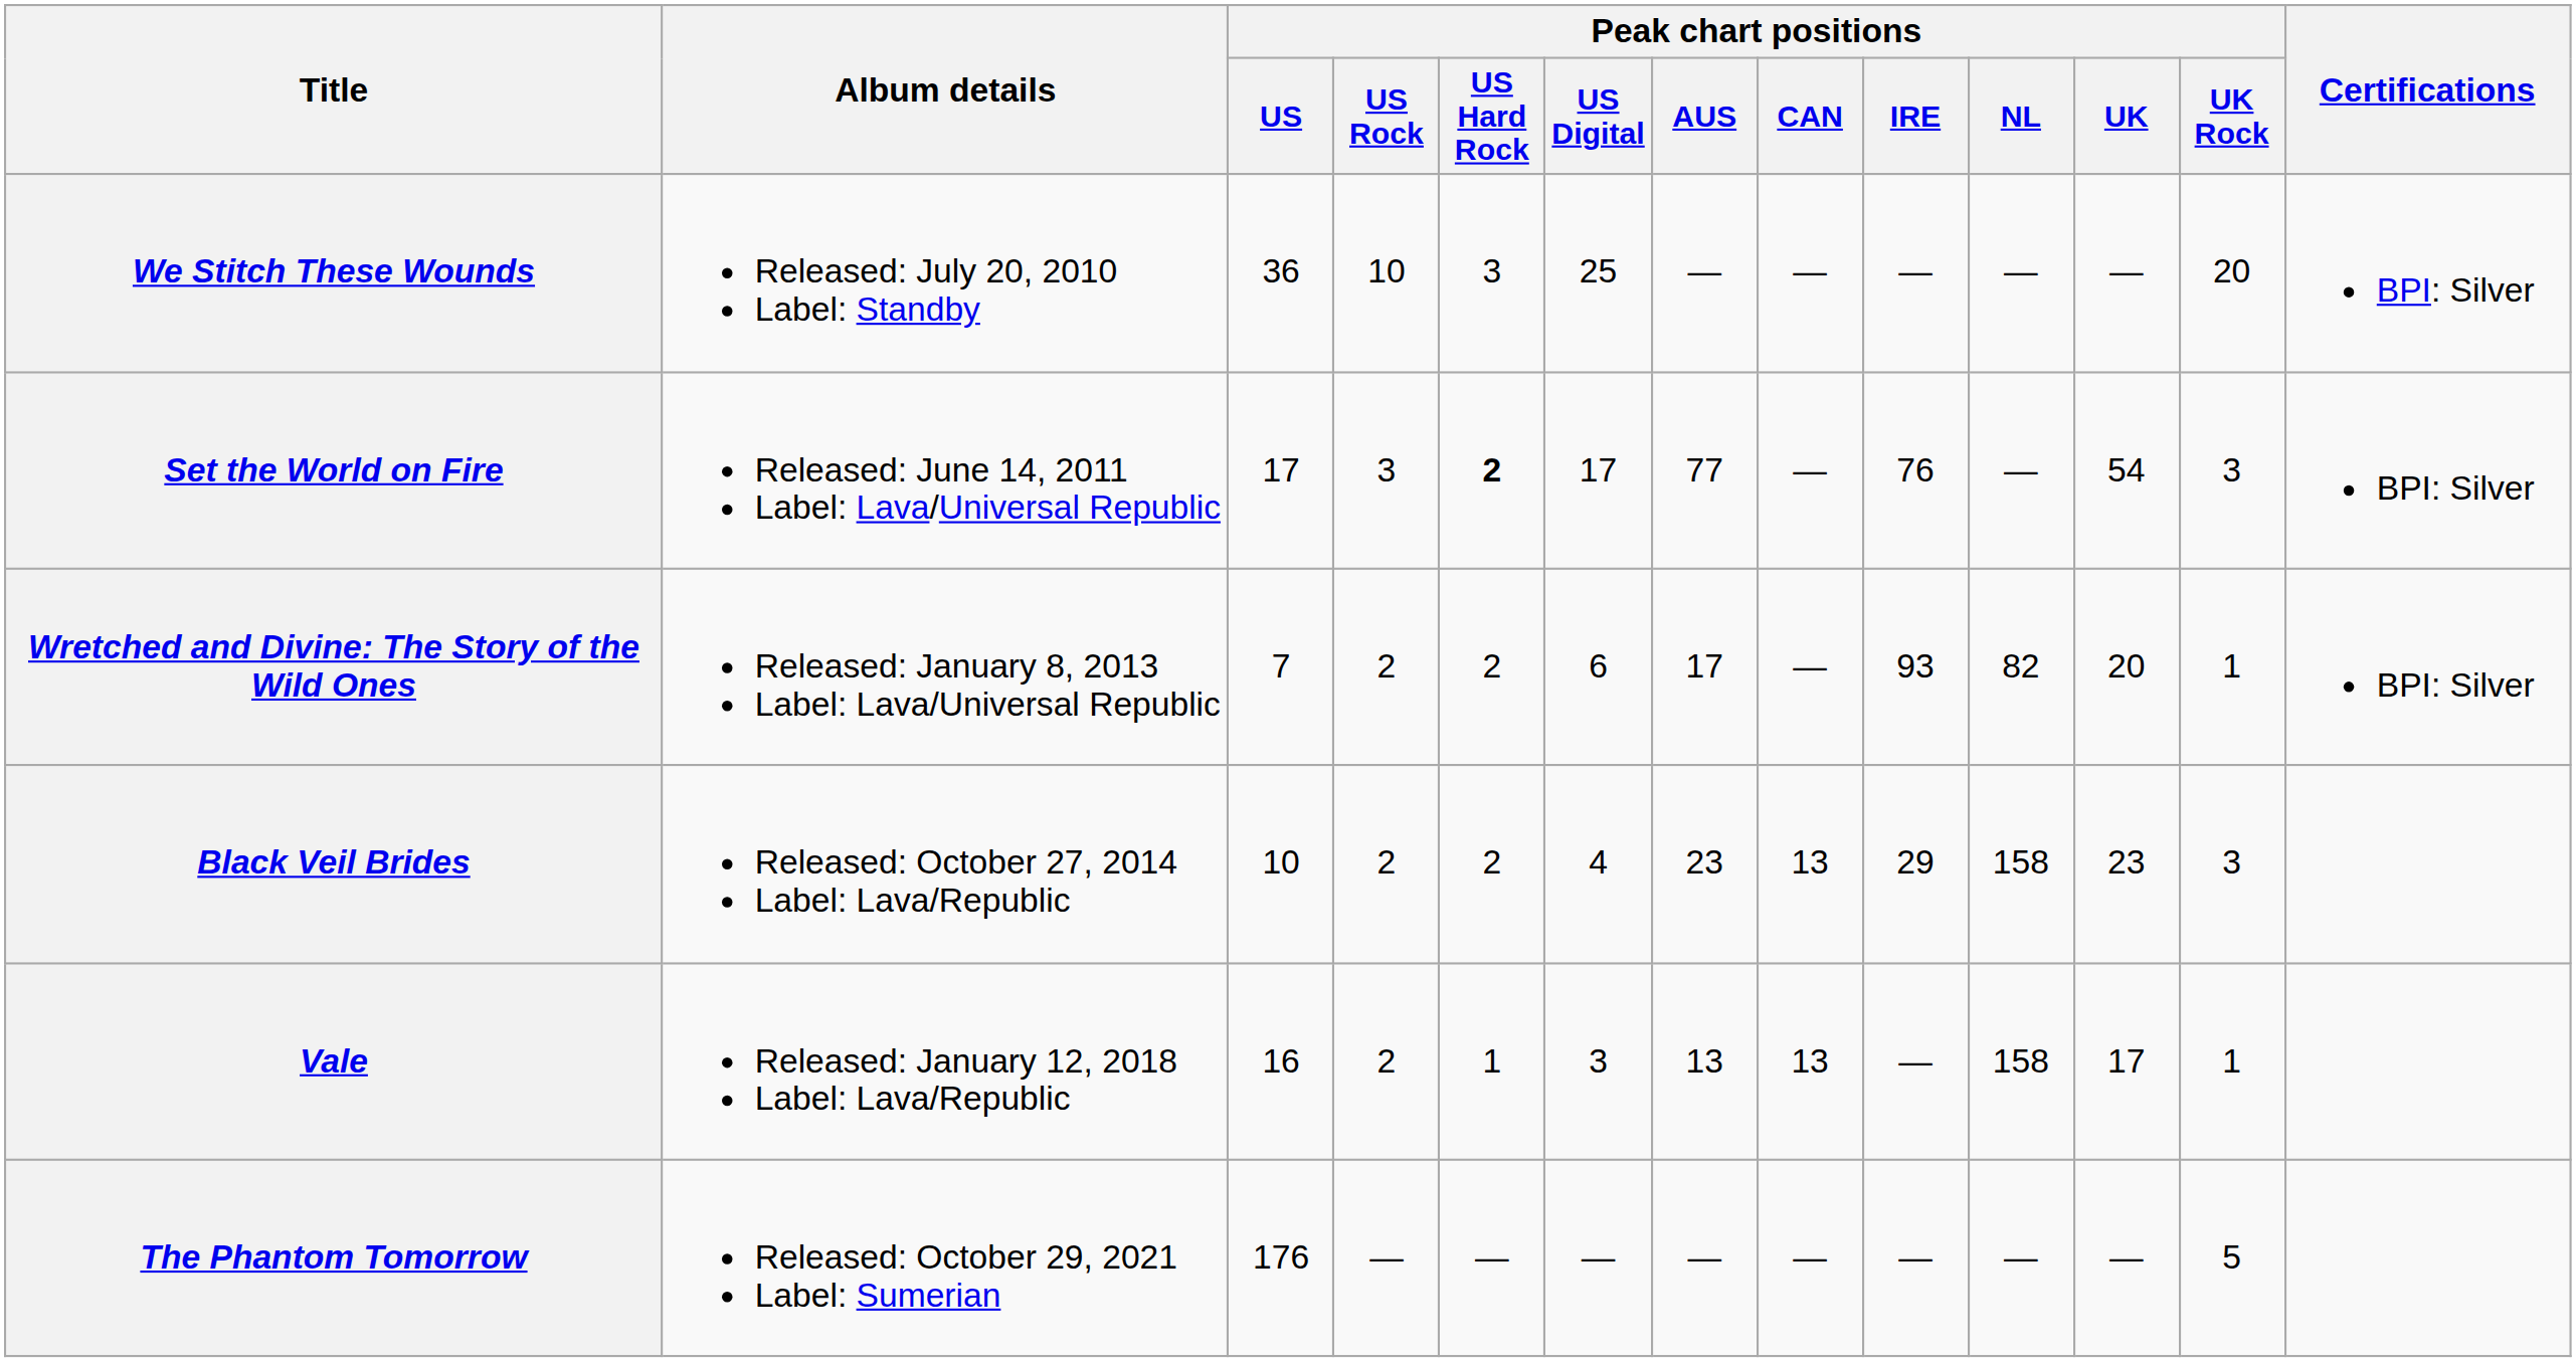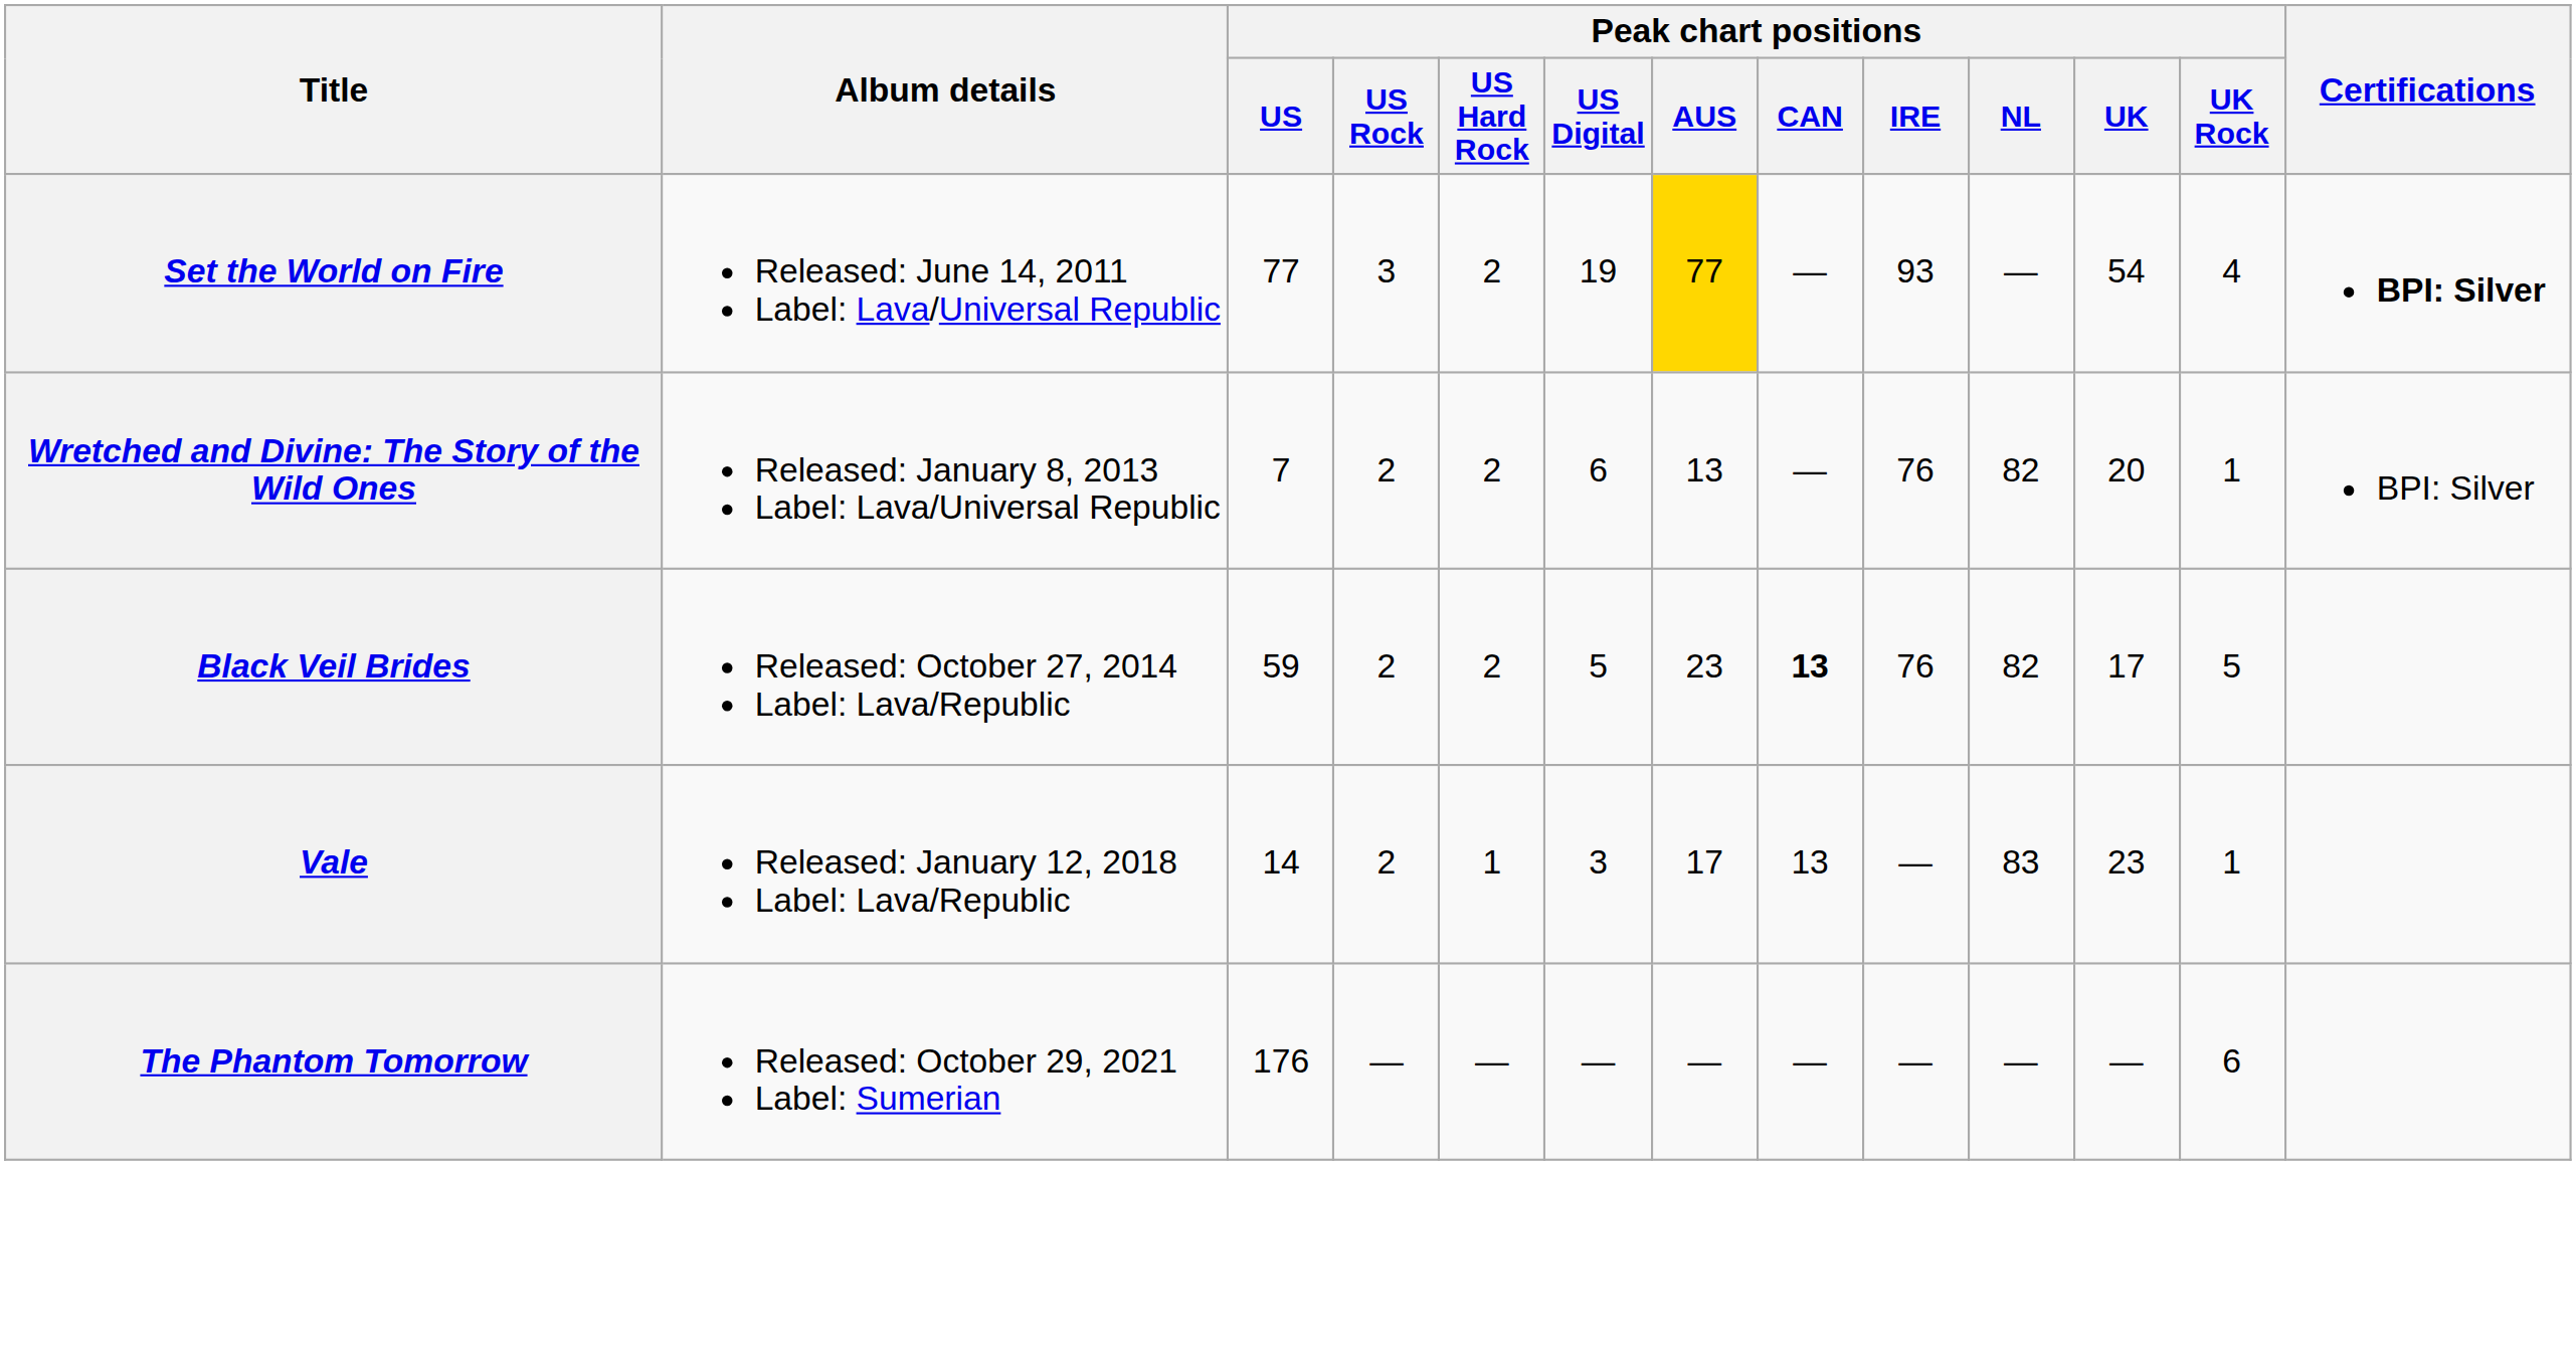- row: We Stitch These Wounds | Released: July 20, 2010 Label: Standby | 36 | 10 | 3 | 25 | — | — | — | — | — | 20 | BPI: Silver
Set the World on Fire | Peak chart positions / US: 17 -> 77
Set the World on Fire | Peak chart positions / US Hard Rock: bold -> normal
Set the World on Fire | Peak chart positions / US Digital: 17 -> 19
Set the World on Fire | Peak chart positions / AUS: no background -> gold background
Set the World on Fire | Peak chart positions / IRE: 76 -> 93
Set the World on Fire | Peak chart positions / UK Rock: 3 -> 4
Set the World on Fire | Certifications: normal -> bold
Wretched and Divine: The Story of the Wild Ones | Peak chart positions / AUS: 17 -> 13
Wretched and Divine: The Story of the Wild Ones | Peak chart positions / IRE: 93 -> 76
Black Veil Brides | Peak chart positions / US: 10 -> 59
Black Veil Brides | Peak chart positions / US Digital: 4 -> 5
Black Veil Brides | Peak chart positions / CAN: normal -> bold
Black Veil Brides | Peak chart positions / IRE: 29 -> 76
Black Veil Brides | Peak chart positions / NL: 158 -> 82
Black Veil Brides | Peak chart positions / UK: 23 -> 17
Black Veil Brides | Peak chart positions / UK Rock: 3 -> 5
Vale | Peak chart positions / US: 16 -> 14
Vale | Peak chart positions / AUS: 13 -> 17
Vale | Peak chart positions / NL: 158 -> 83
Vale | Peak chart positions / UK: 17 -> 23
The Phantom Tomorrow | Peak chart positions / UK Rock: 5 -> 6
